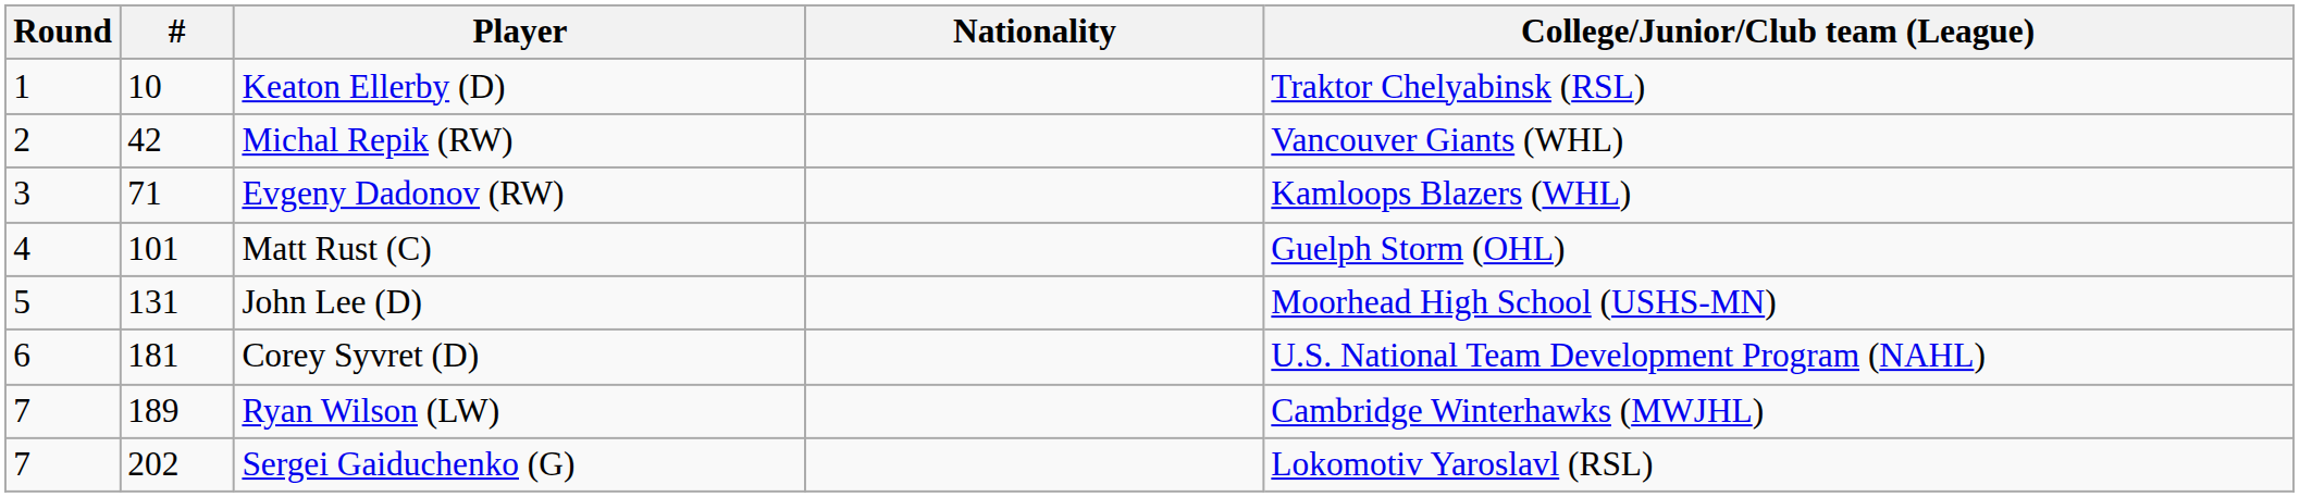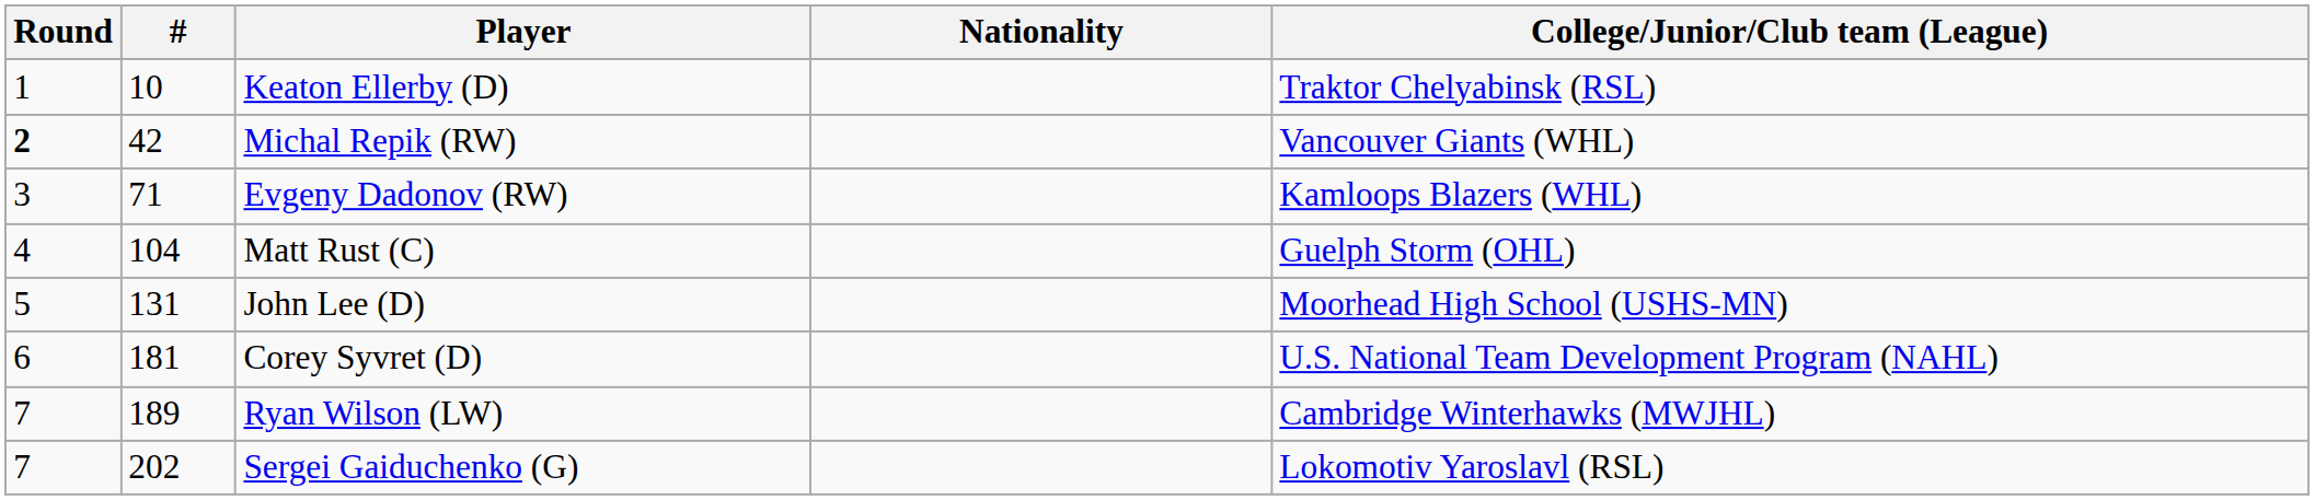Michal Repik (RW) | Round: normal -> bold
Matt Rust (C) | #: 101 -> 104
